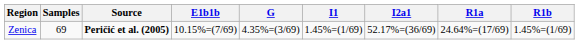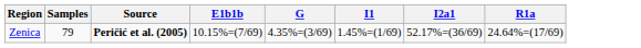- column: R1b | 1.45%=(1/69)
Zenica | Samples: 69 -> 79
